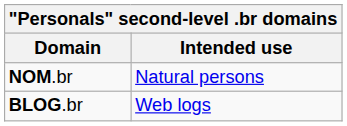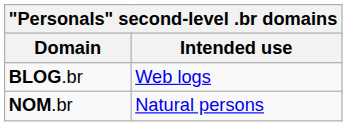rows swapped: BLOG.br <-> NOM.br
